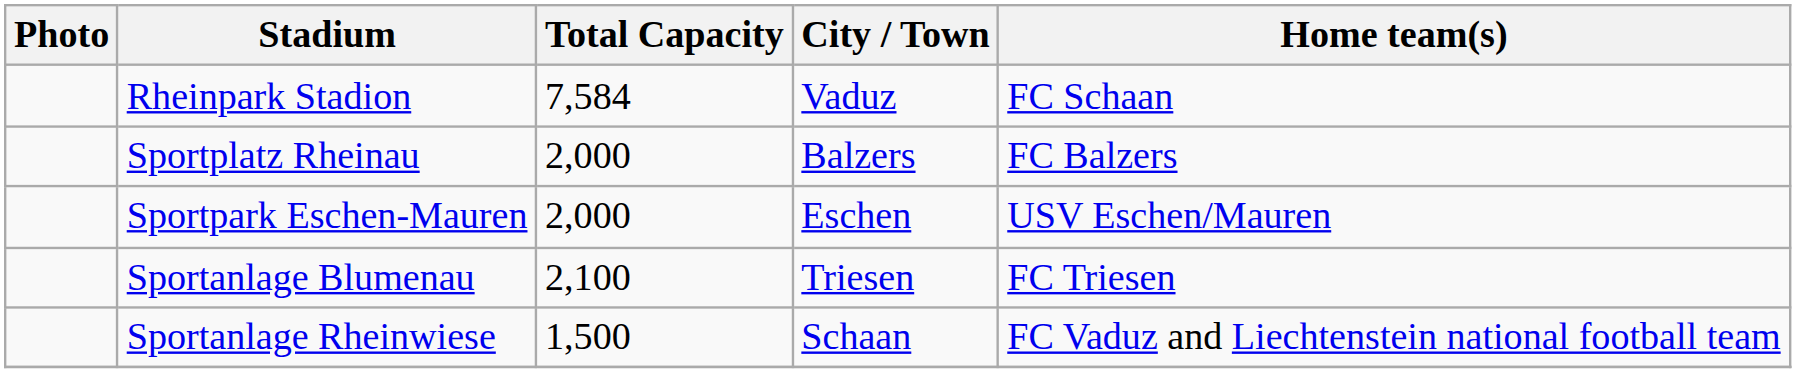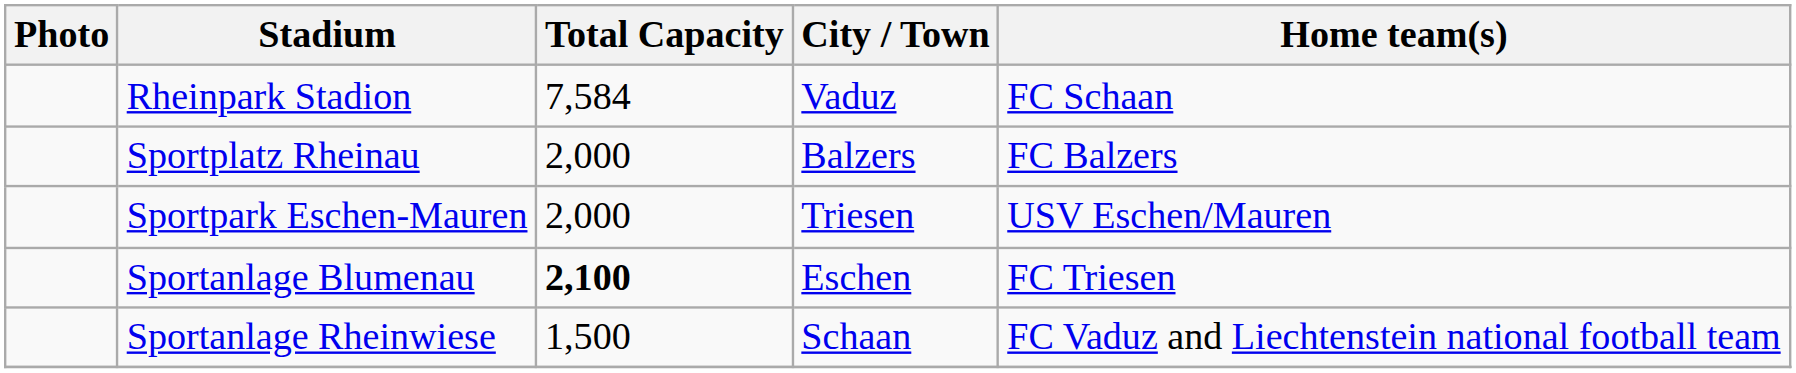Sportpark Eschen-Mauren | City / Town: Eschen -> Triesen
Sportanlage Blumenau | Total Capacity: normal -> bold
Sportanlage Blumenau | City / Town: Triesen -> Eschen
